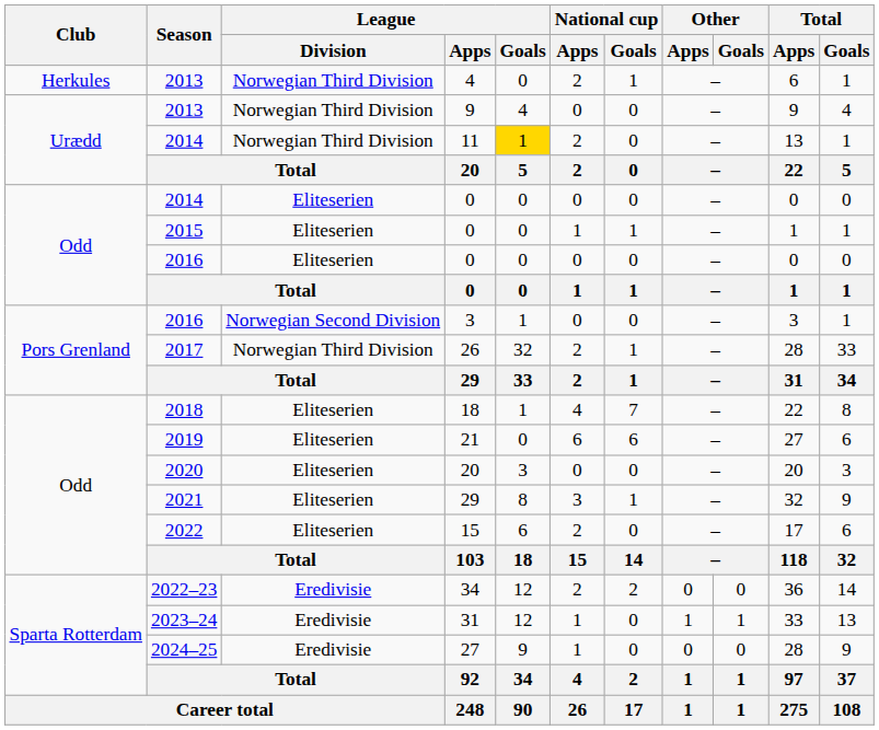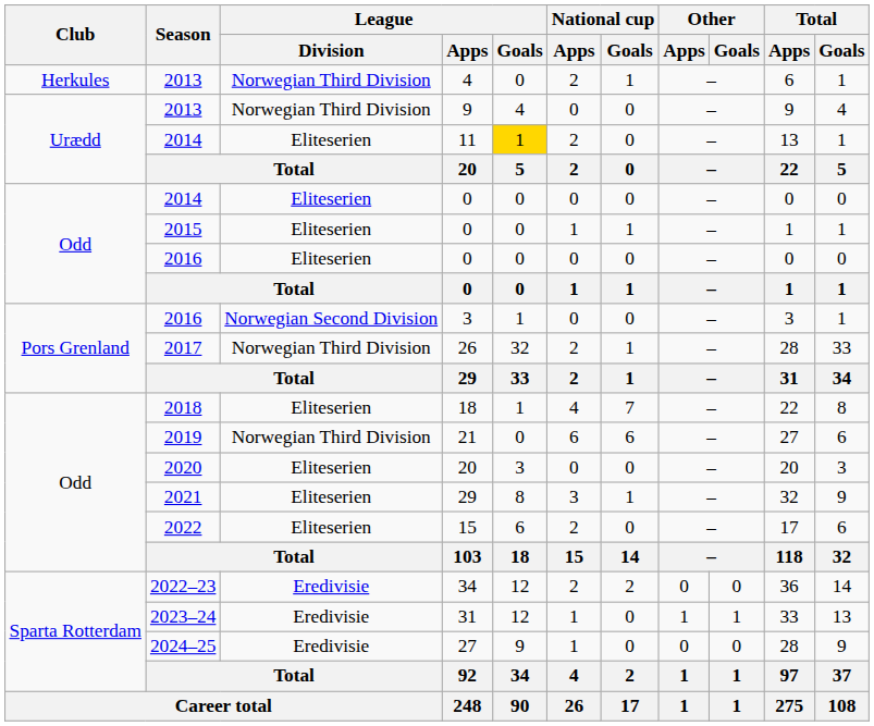11 | League / Division: Norwegian Third Division -> Eliteserien
21 | League / Division: Eliteserien -> Norwegian Third Division
